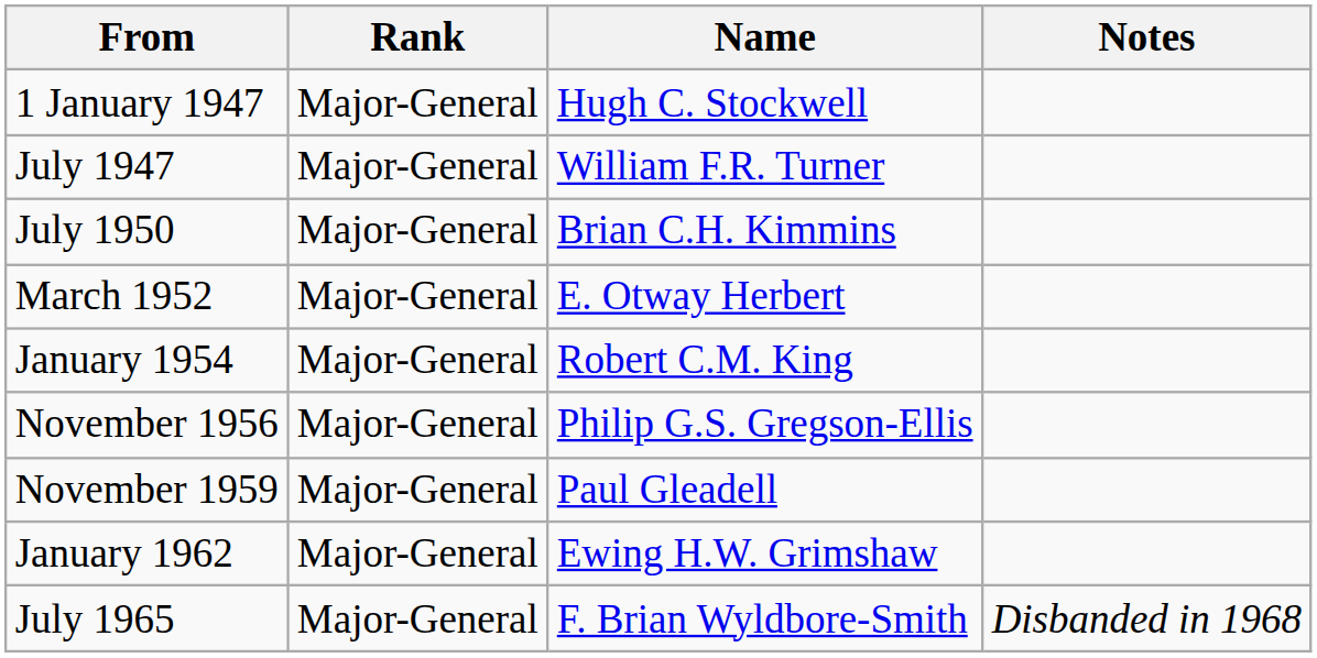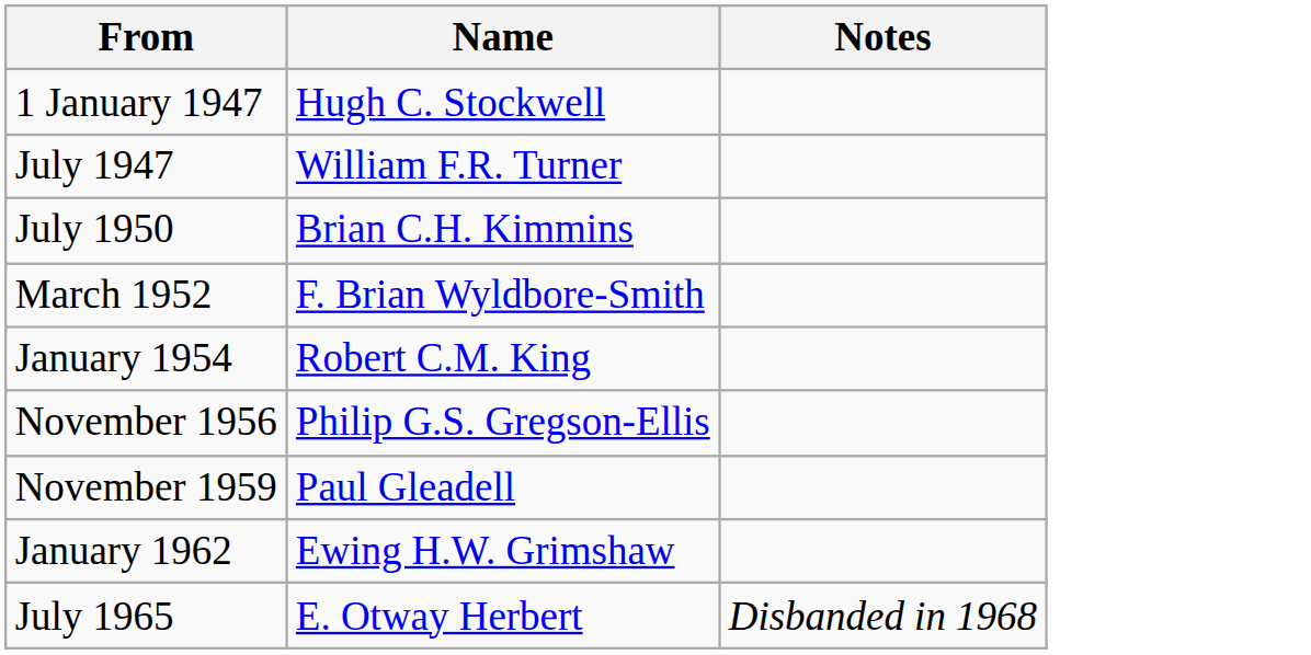- column: Rank | Major-General | Major-General | Major-General | Major-General | Major-General | Major-General | Major-General | Major-General | Major-General
March 1952 | Name: E. Otway Herbert -> F. Brian Wyldbore-Smith
July 1965 | Name: F. Brian Wyldbore-Smith -> E. Otway Herbert
